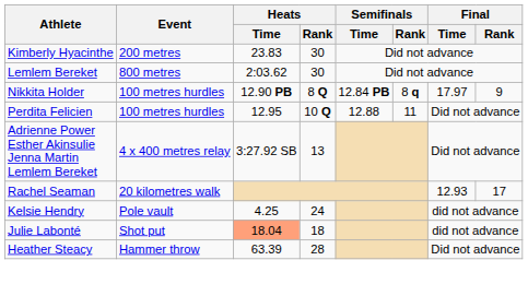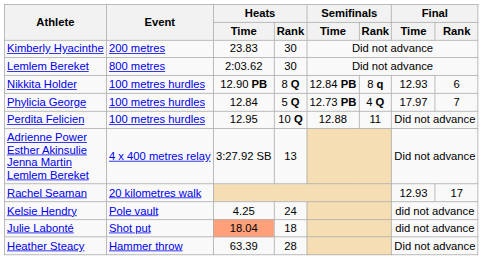Nikkita Holder | Final / Time: 17.97 -> 12.93
Nikkita Holder | Final / Rank: 9 -> 6
+ row: Phylicia George | 100 metres hurdles | 12.84 | 5 Q | 12.73 PB | 4 Q | 17.97 | 7
